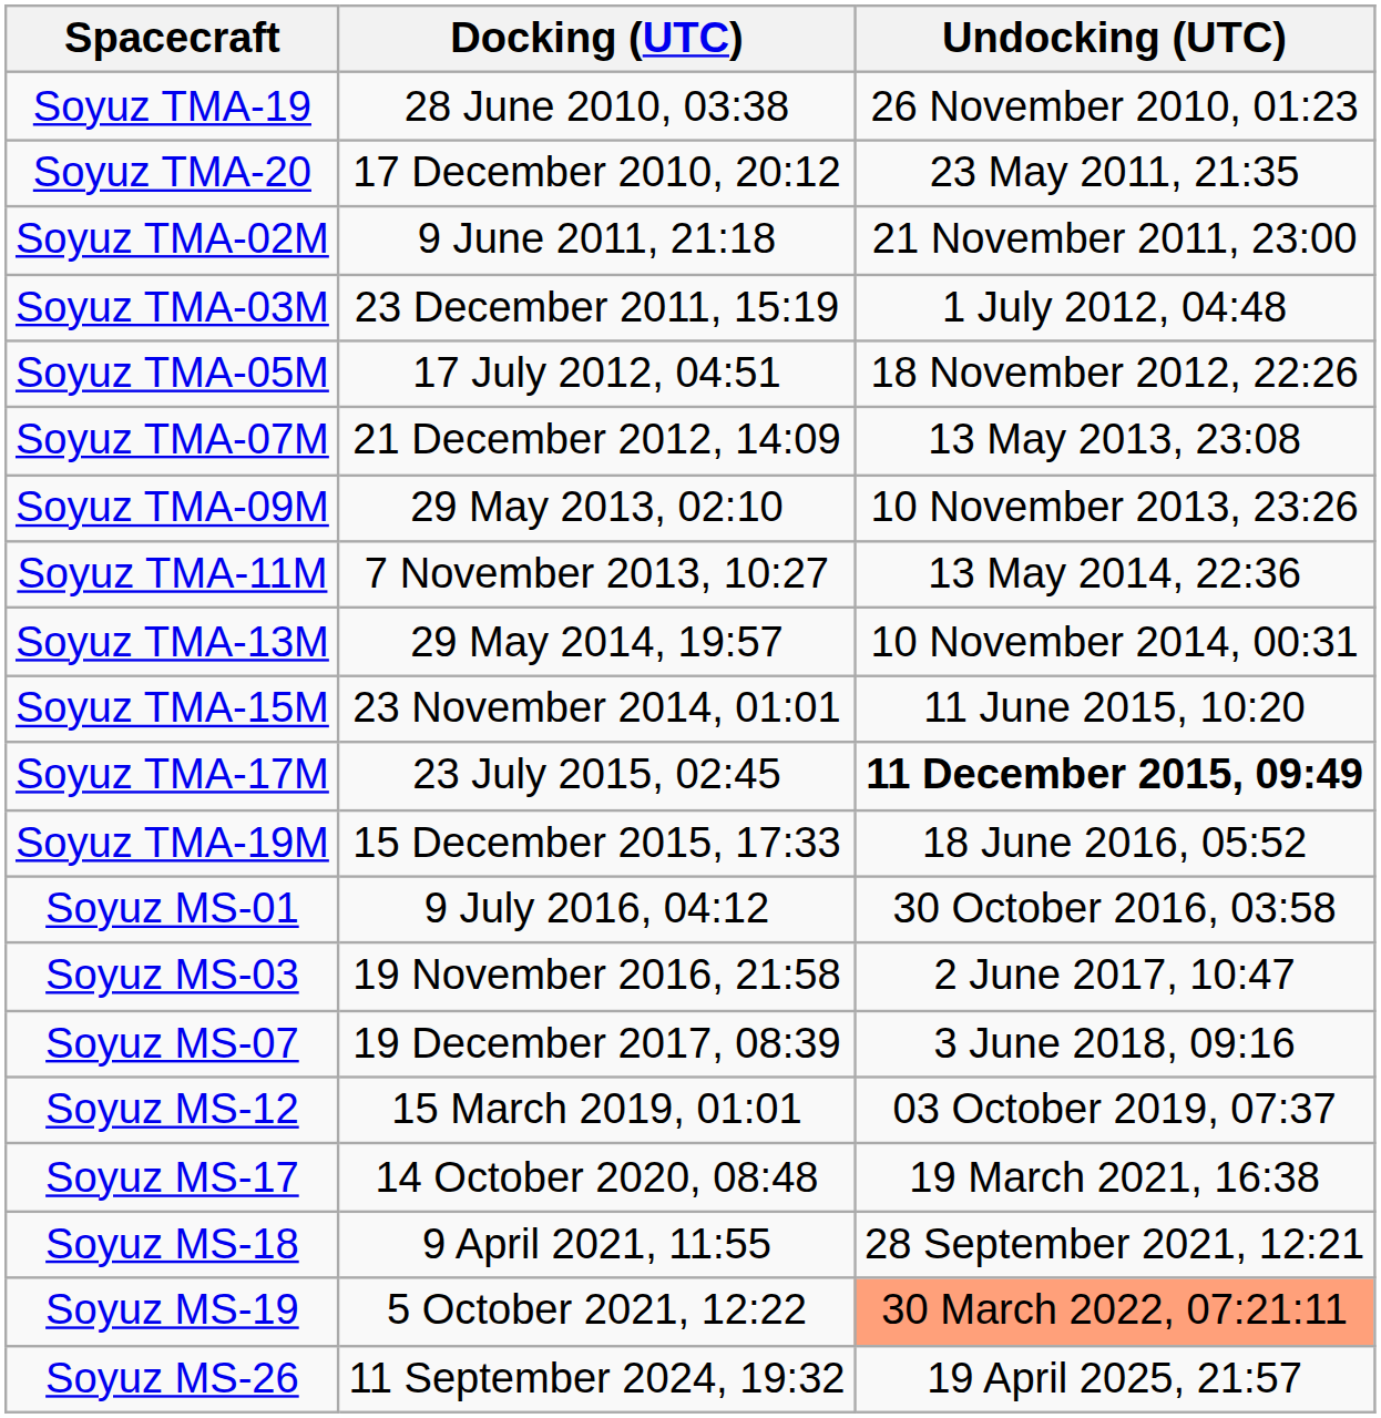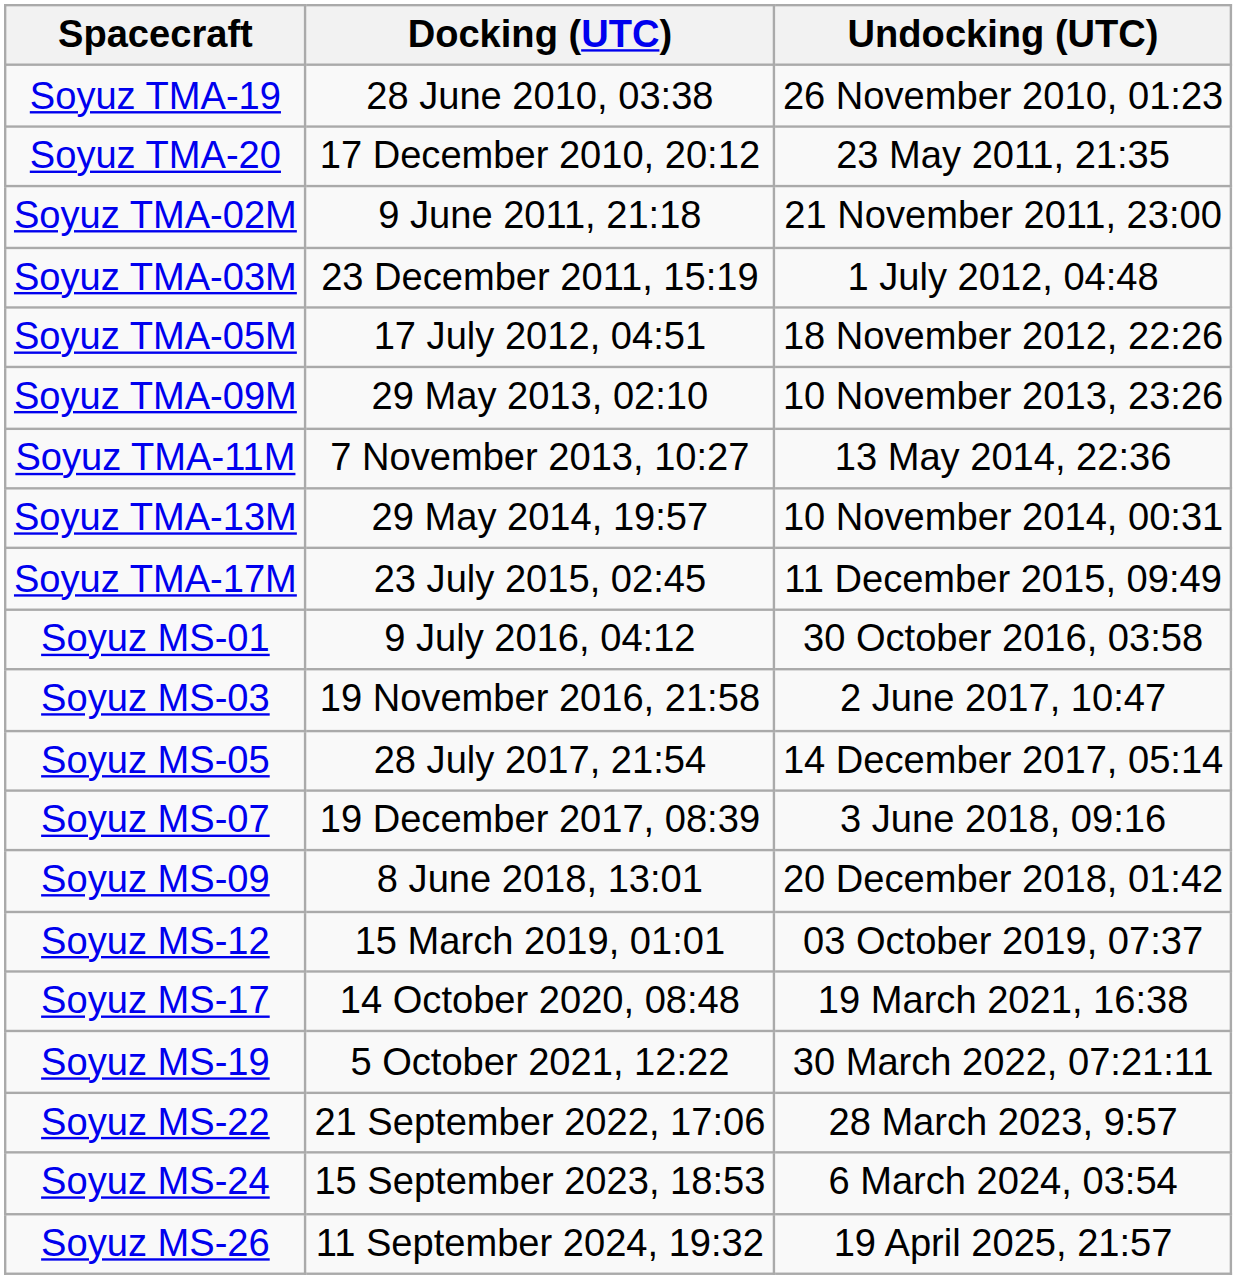- row: Soyuz TMA-07M | 21 December 2012, 14:09 | 13 May 2013, 23:08
- row: Soyuz TMA-15M | 23 November 2014, 01:01 | 11 June 2015, 10:20
Soyuz TMA-17M | Undocking (UTC): bold -> normal
- row: Soyuz TMA-19M | 15 December 2015, 17:33 | 18 June 2016, 05:52
+ row: Soyuz MS-05 | 28 July 2017, 21:54 | 14 December 2017, 05:14
+ row: Soyuz MS-09 | 8 June 2018, 13:01 | 20 December 2018, 01:42
- row: Soyuz MS-18 | 9 April 2021, 11:55 | 28 September 2021, 12:21
Soyuz MS-19 | Undocking (UTC): lightsalmon background -> no background
+ row: Soyuz MS-22 | 21 September 2022, 17:06 | 28 March 2023, 9:57
+ row: Soyuz MS-24 | 15 September 2023, 18:53 | 6 March 2024, 03:54
